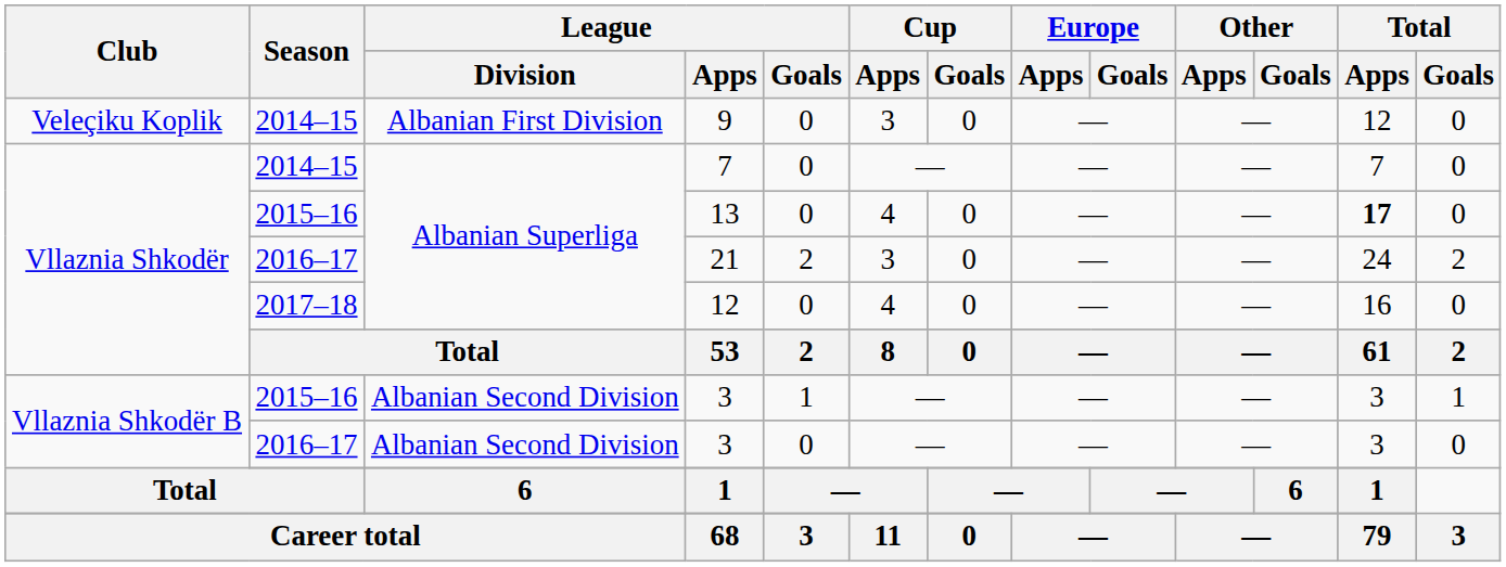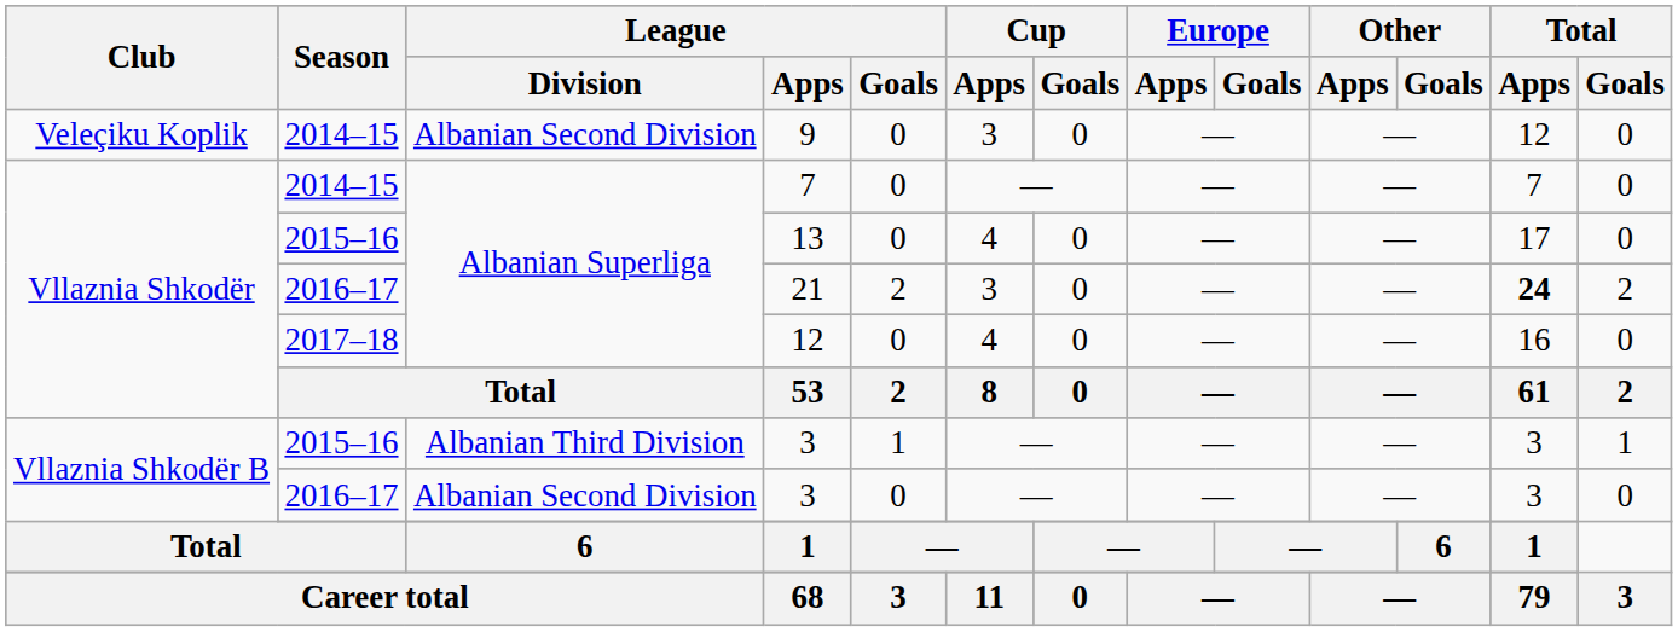9 | League / Division: Albanian First Division -> Albanian Second Division
13 | Total / Apps: bold -> normal
21 | Total / Apps: normal -> bold
2015–16 / 3 | League / Division: Albanian Second Division -> Albanian Third Division
